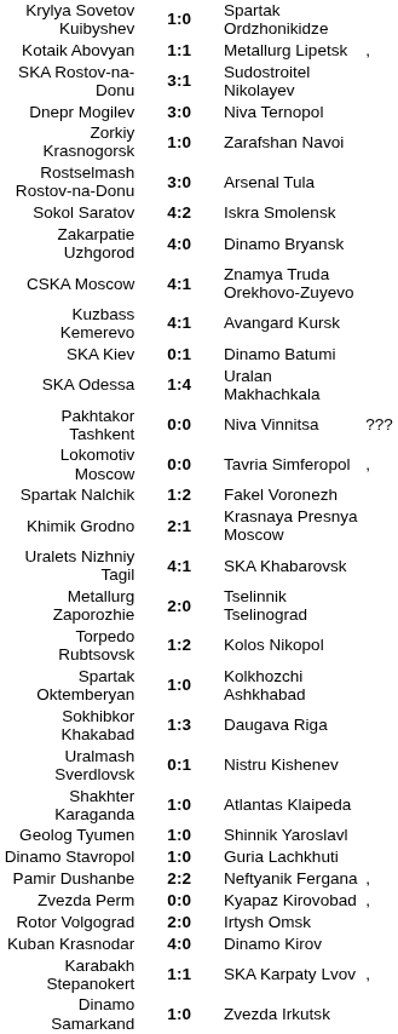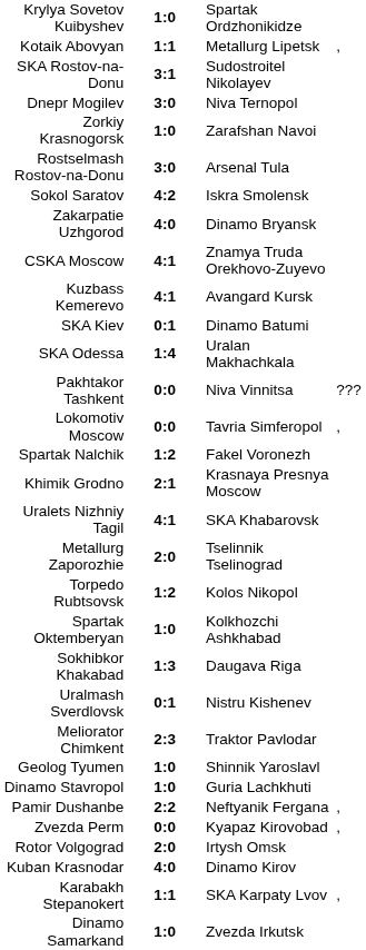- row: Shakhter Karaganda | 1:0 | Atlantas Klaipeda
+ row: Meliorator Chimkent | 2:3 | Traktor Pavlodar
